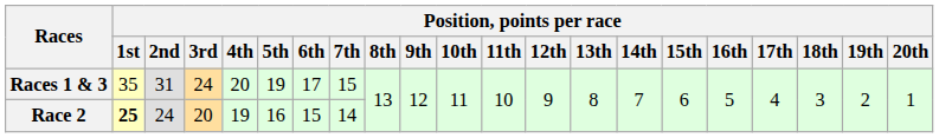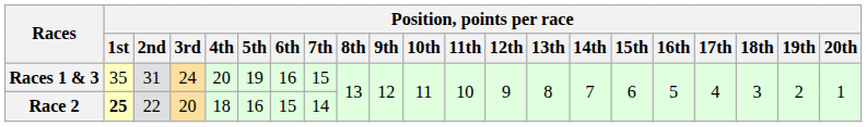Races 1 & 3 | Position, points per race / 6th: 17 -> 16
Race 2 | Position, points per race / 2nd: 24 -> 22
Race 2 | Position, points per race / 4th: 19 -> 18
